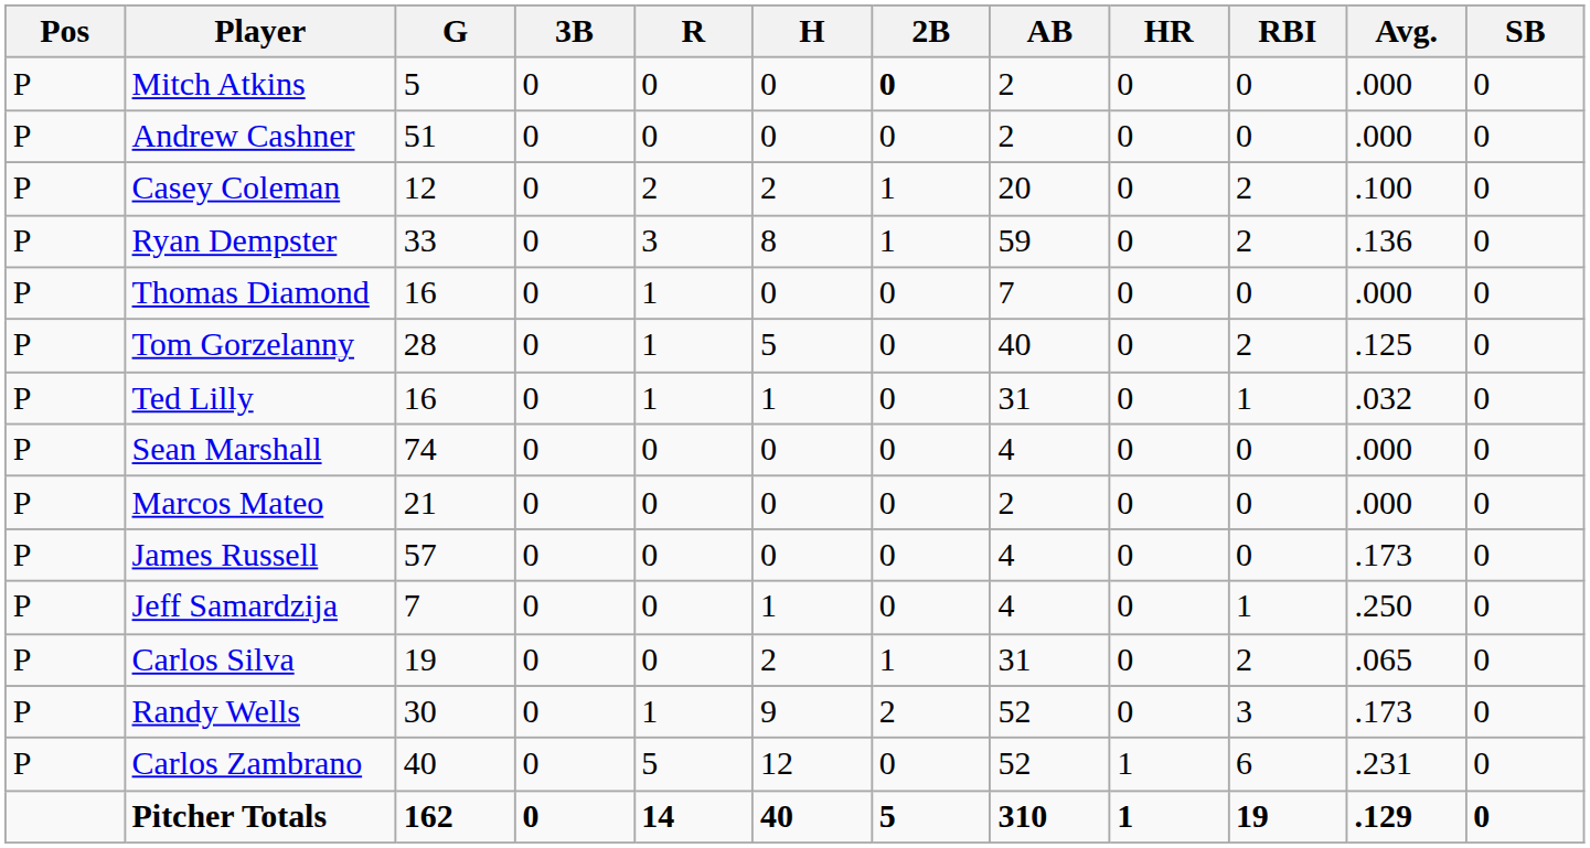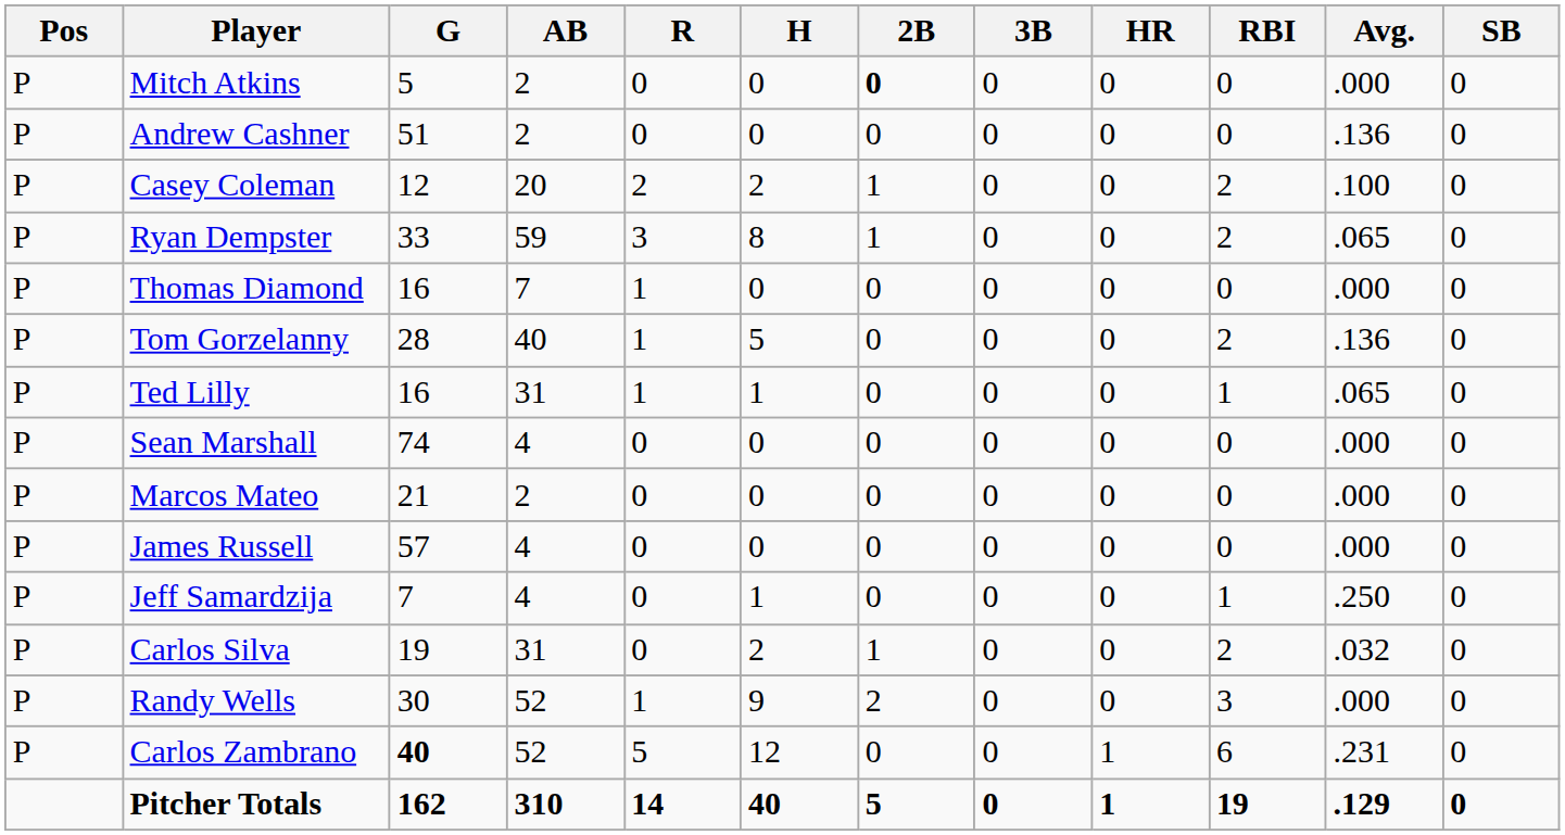columns swapped: AB <-> 3B
Andrew Cashner | Avg.: .000 -> .136
Ryan Dempster | Avg.: .136 -> .065
Tom Gorzelanny | Avg.: .125 -> .136
Ted Lilly | Avg.: .032 -> .065
James Russell | Avg.: .173 -> .000
Carlos Silva | Avg.: .065 -> .032
Randy Wells | Avg.: .173 -> .000
Carlos Zambrano | G: normal -> bold
